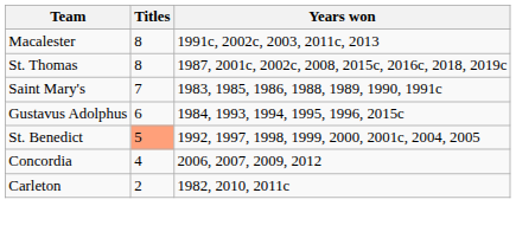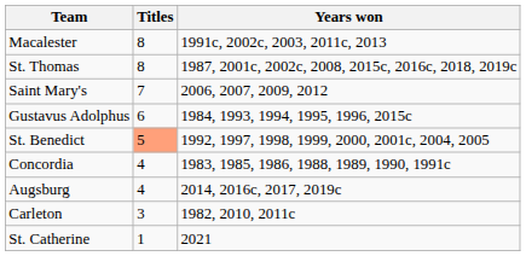Saint Mary's | Years won: 1983, 1985, 1986, 1988, 1989, 1990, 1991c -> 2006, 2007, 2009, 2012
Concordia | Years won: 2006, 2007, 2009, 2012 -> 1983, 1985, 1986, 1988, 1989, 1990, 1991c
+ row: Augsburg | 4 | 2014, 2016c, 2017, 2019c
Carleton | Titles: 2 -> 3
+ row: St. Catherine | 1 | 2021
